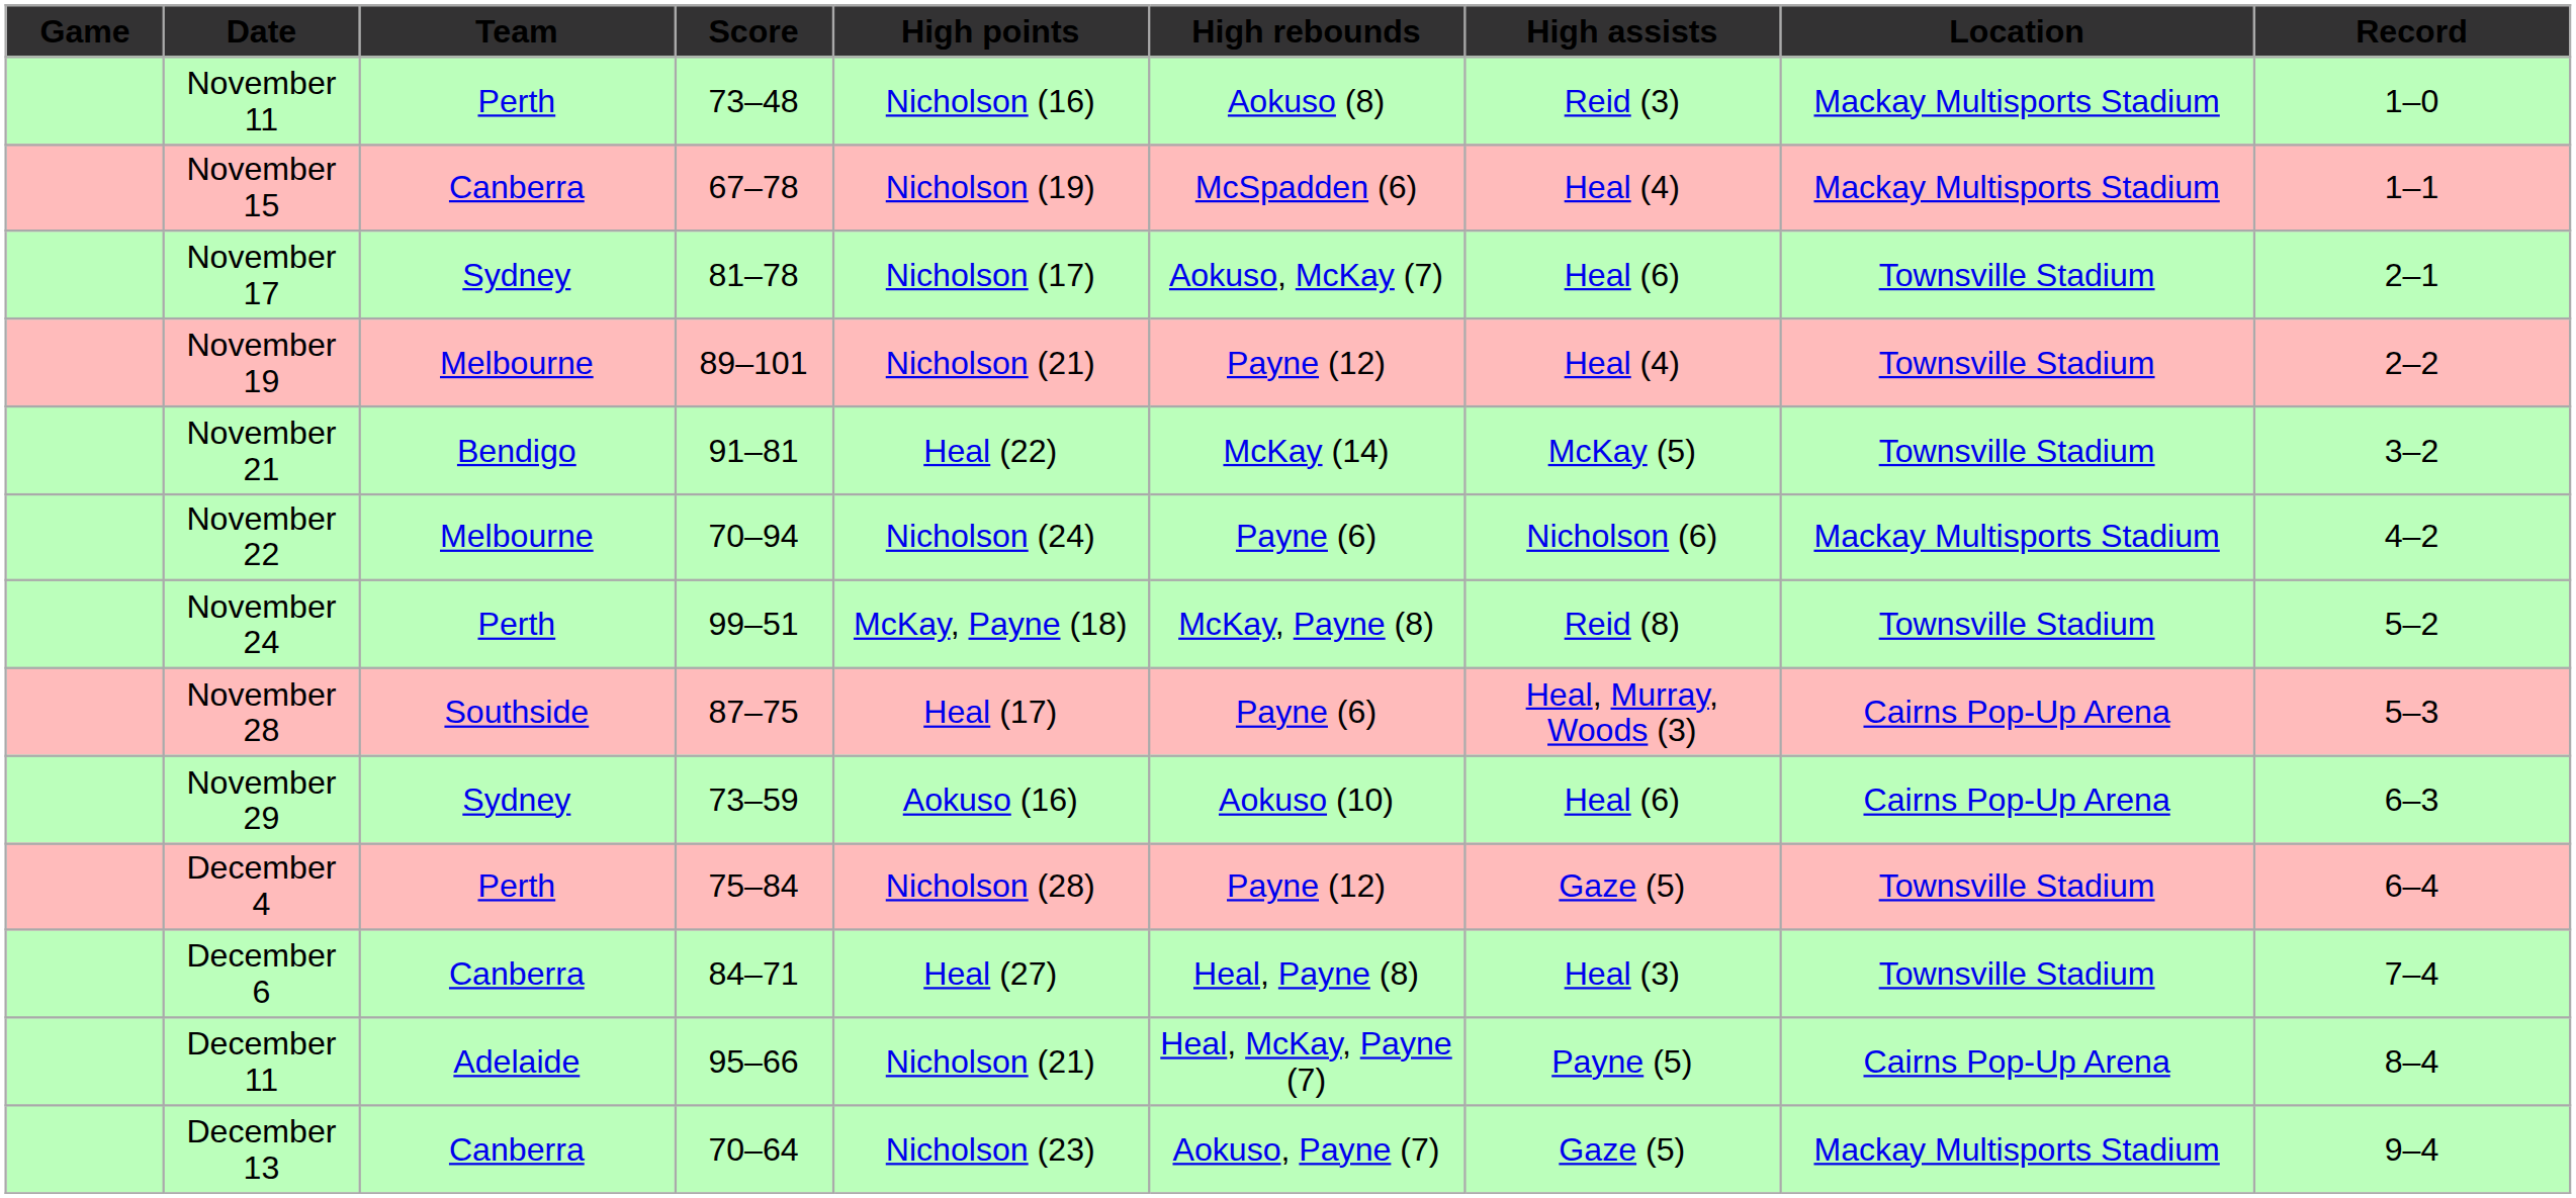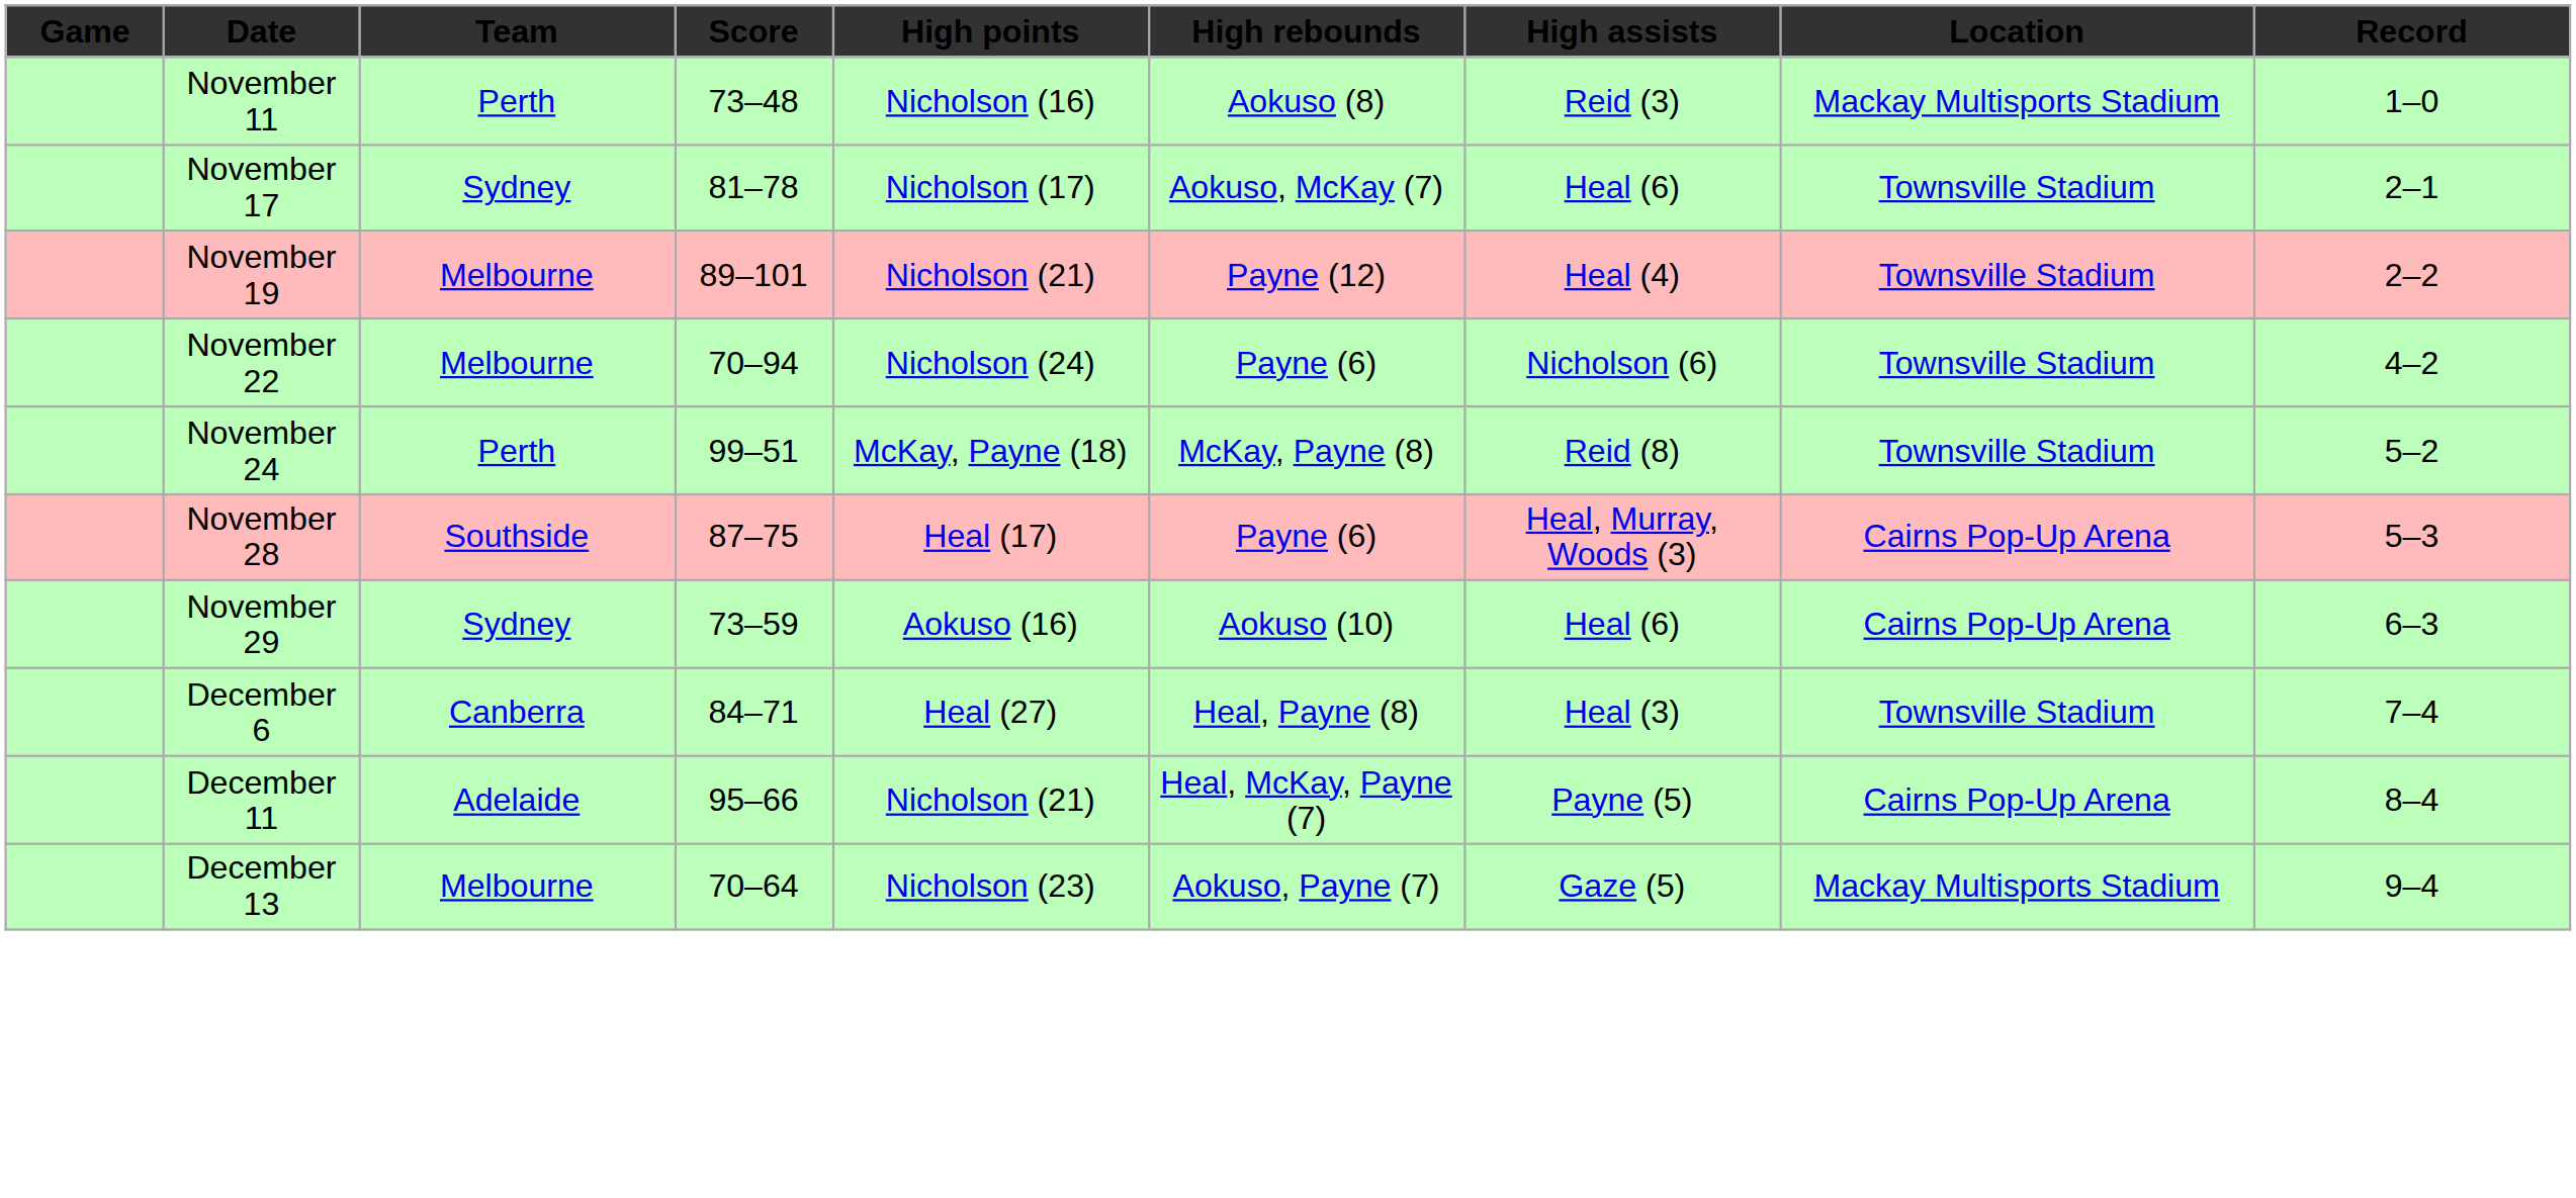- row: November 15 | Canberra | 67–78 | Nicholson (19) | McSpadden (6) | Heal (4) | Mackay Multisports Stadium | 1–1
- row: November 21 | Bendigo | 91–81 | Heal (22) | McKay (14) | McKay (5) | Townsville Stadium | 3–2
November 22 | Location: Mackay Multisports Stadium -> Townsville Stadium
- row: December 4 | Perth | 75–84 | Nicholson (28) | Payne (12) | Gaze (5) | Townsville Stadium | 6–4
December 13 | Team: Canberra -> Melbourne
